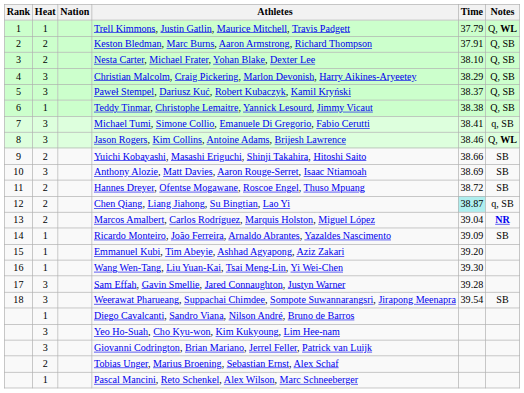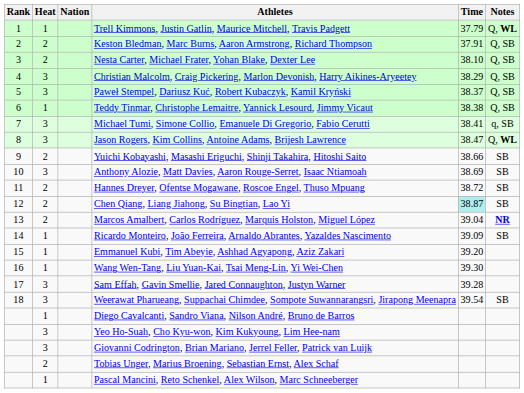Jason Rogers, Kim Collins, Antoine Adams, Brijesh Lawrence | Time: 38.46 -> 38.47
Chen Qiang, Liang Jiahong, Su Bingtian, Lao Yi | Notes: q, SB -> SB
